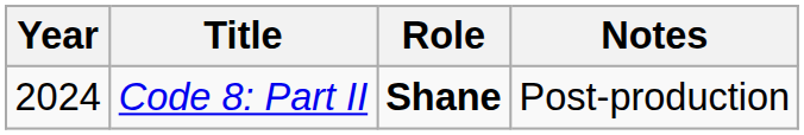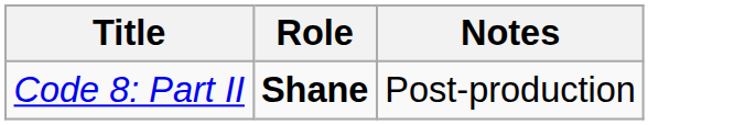- column: Year | 2024
